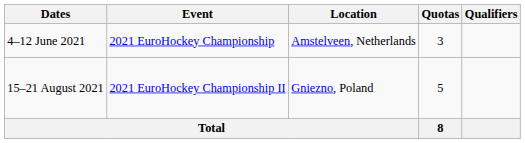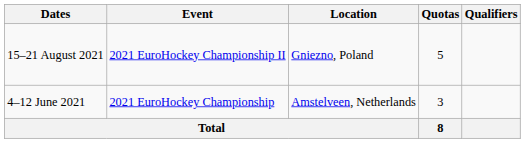rows swapped: 4–12 June 2021 <-> 15–21 August 2021
